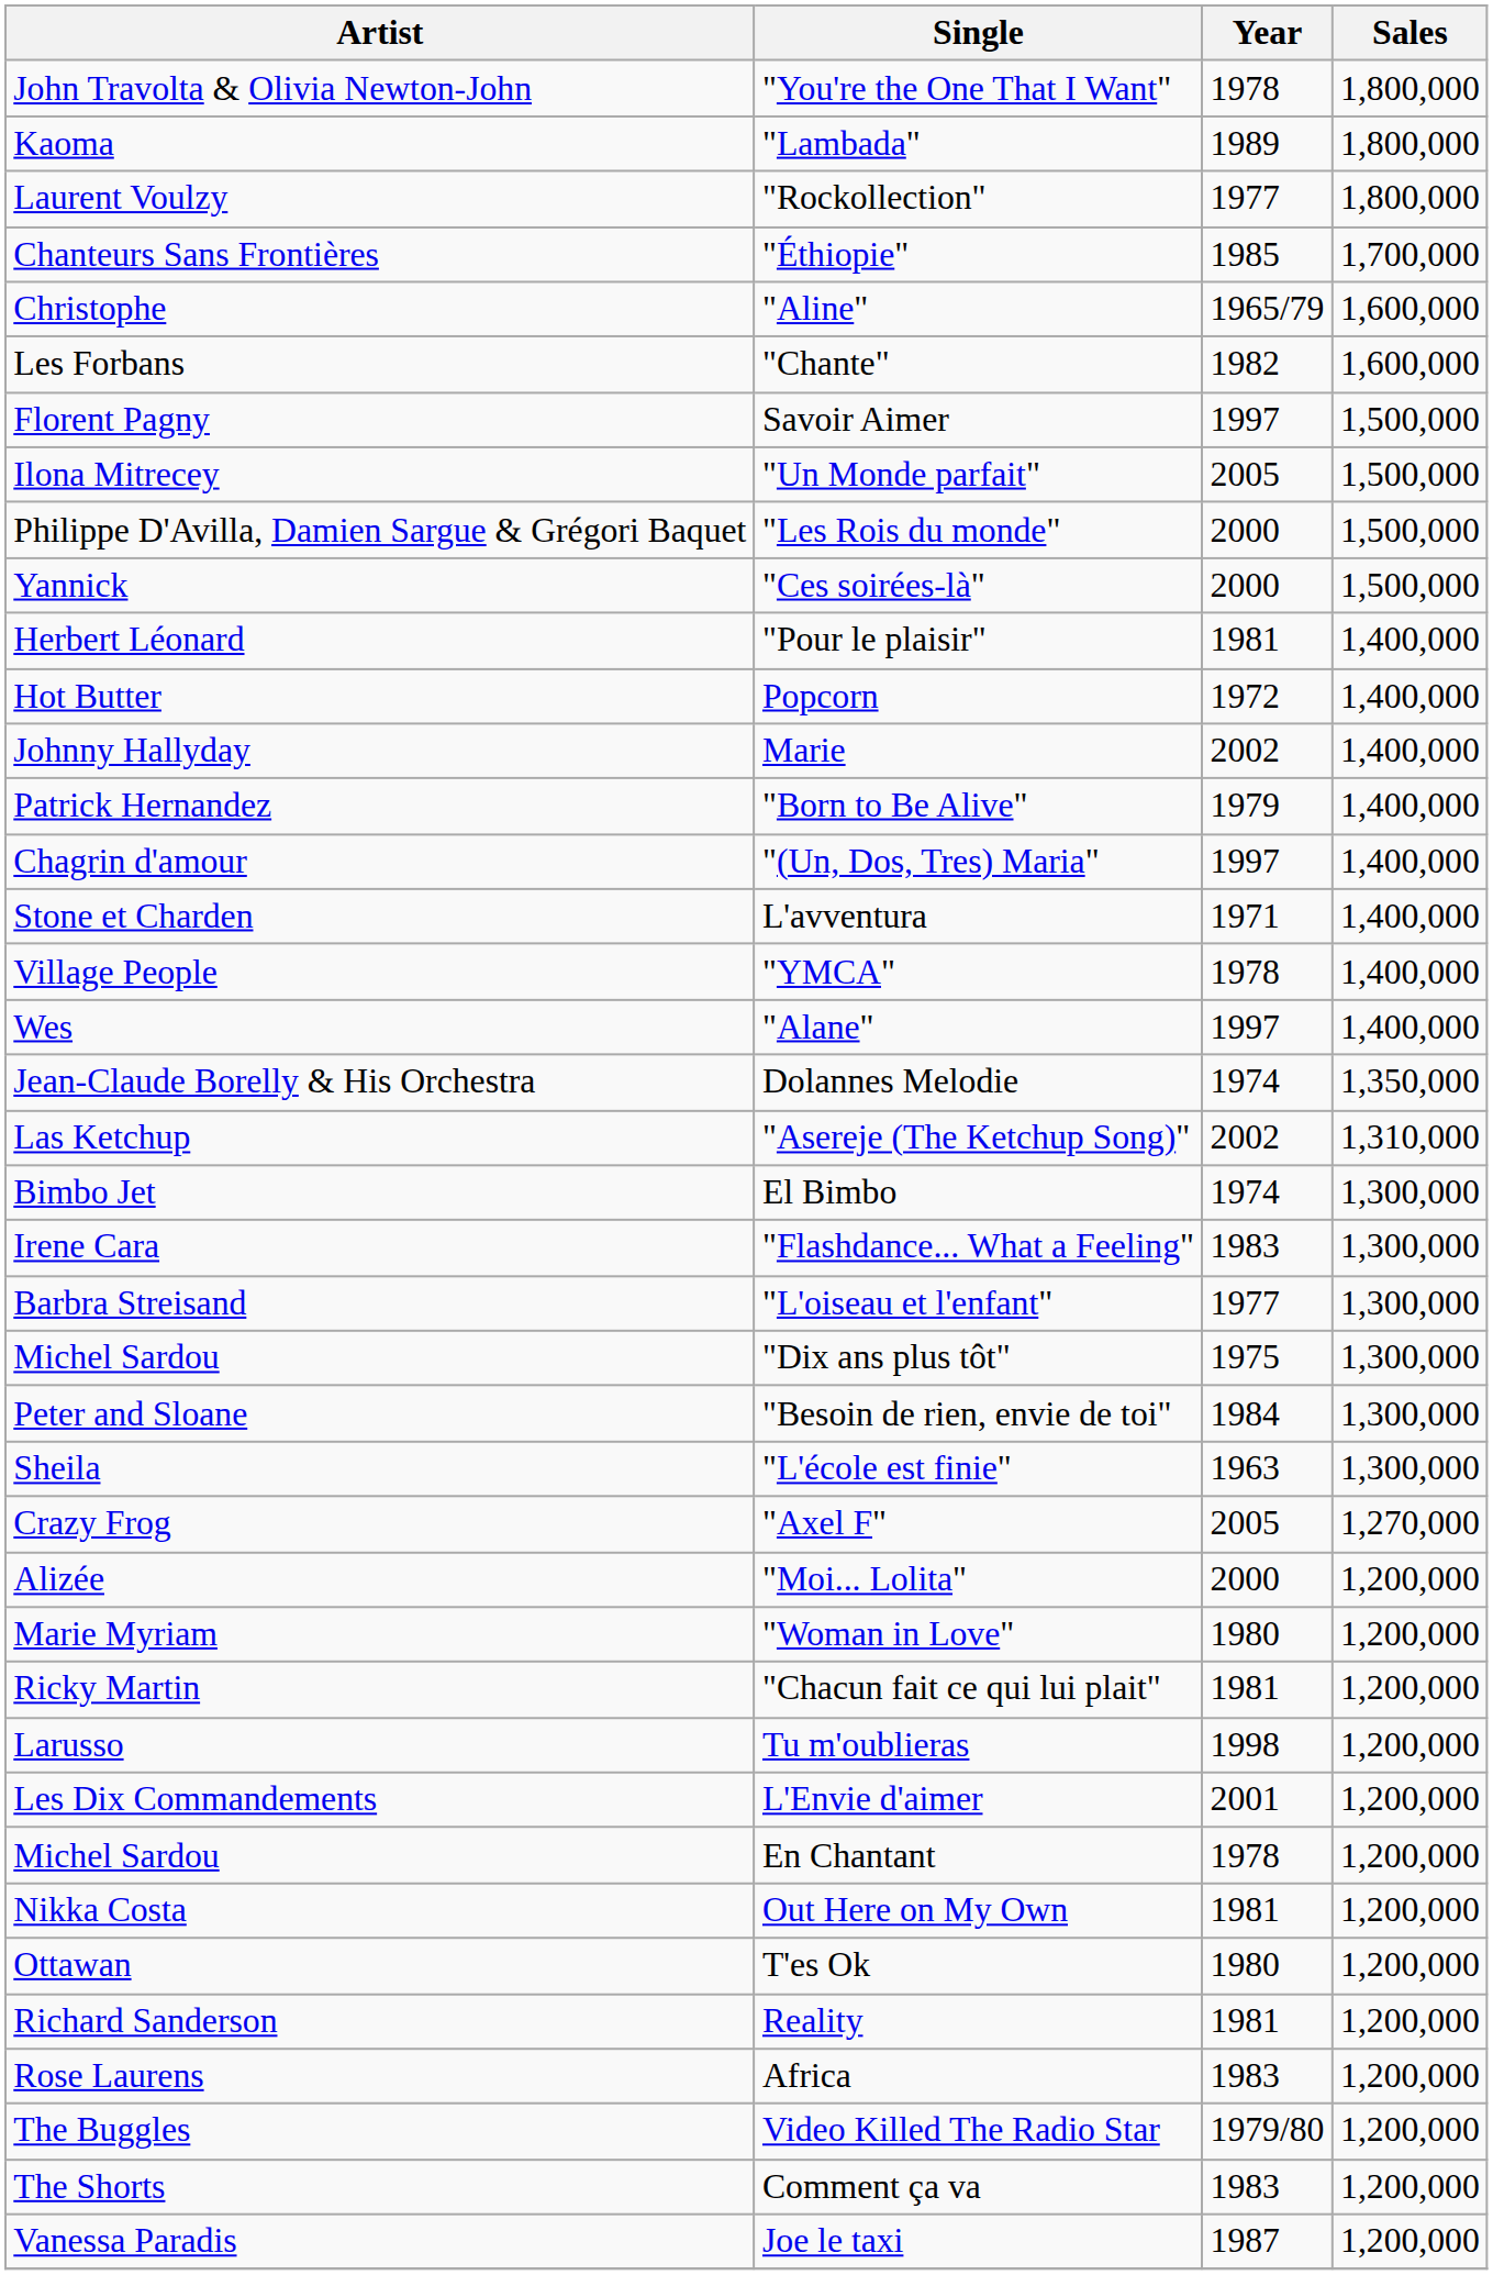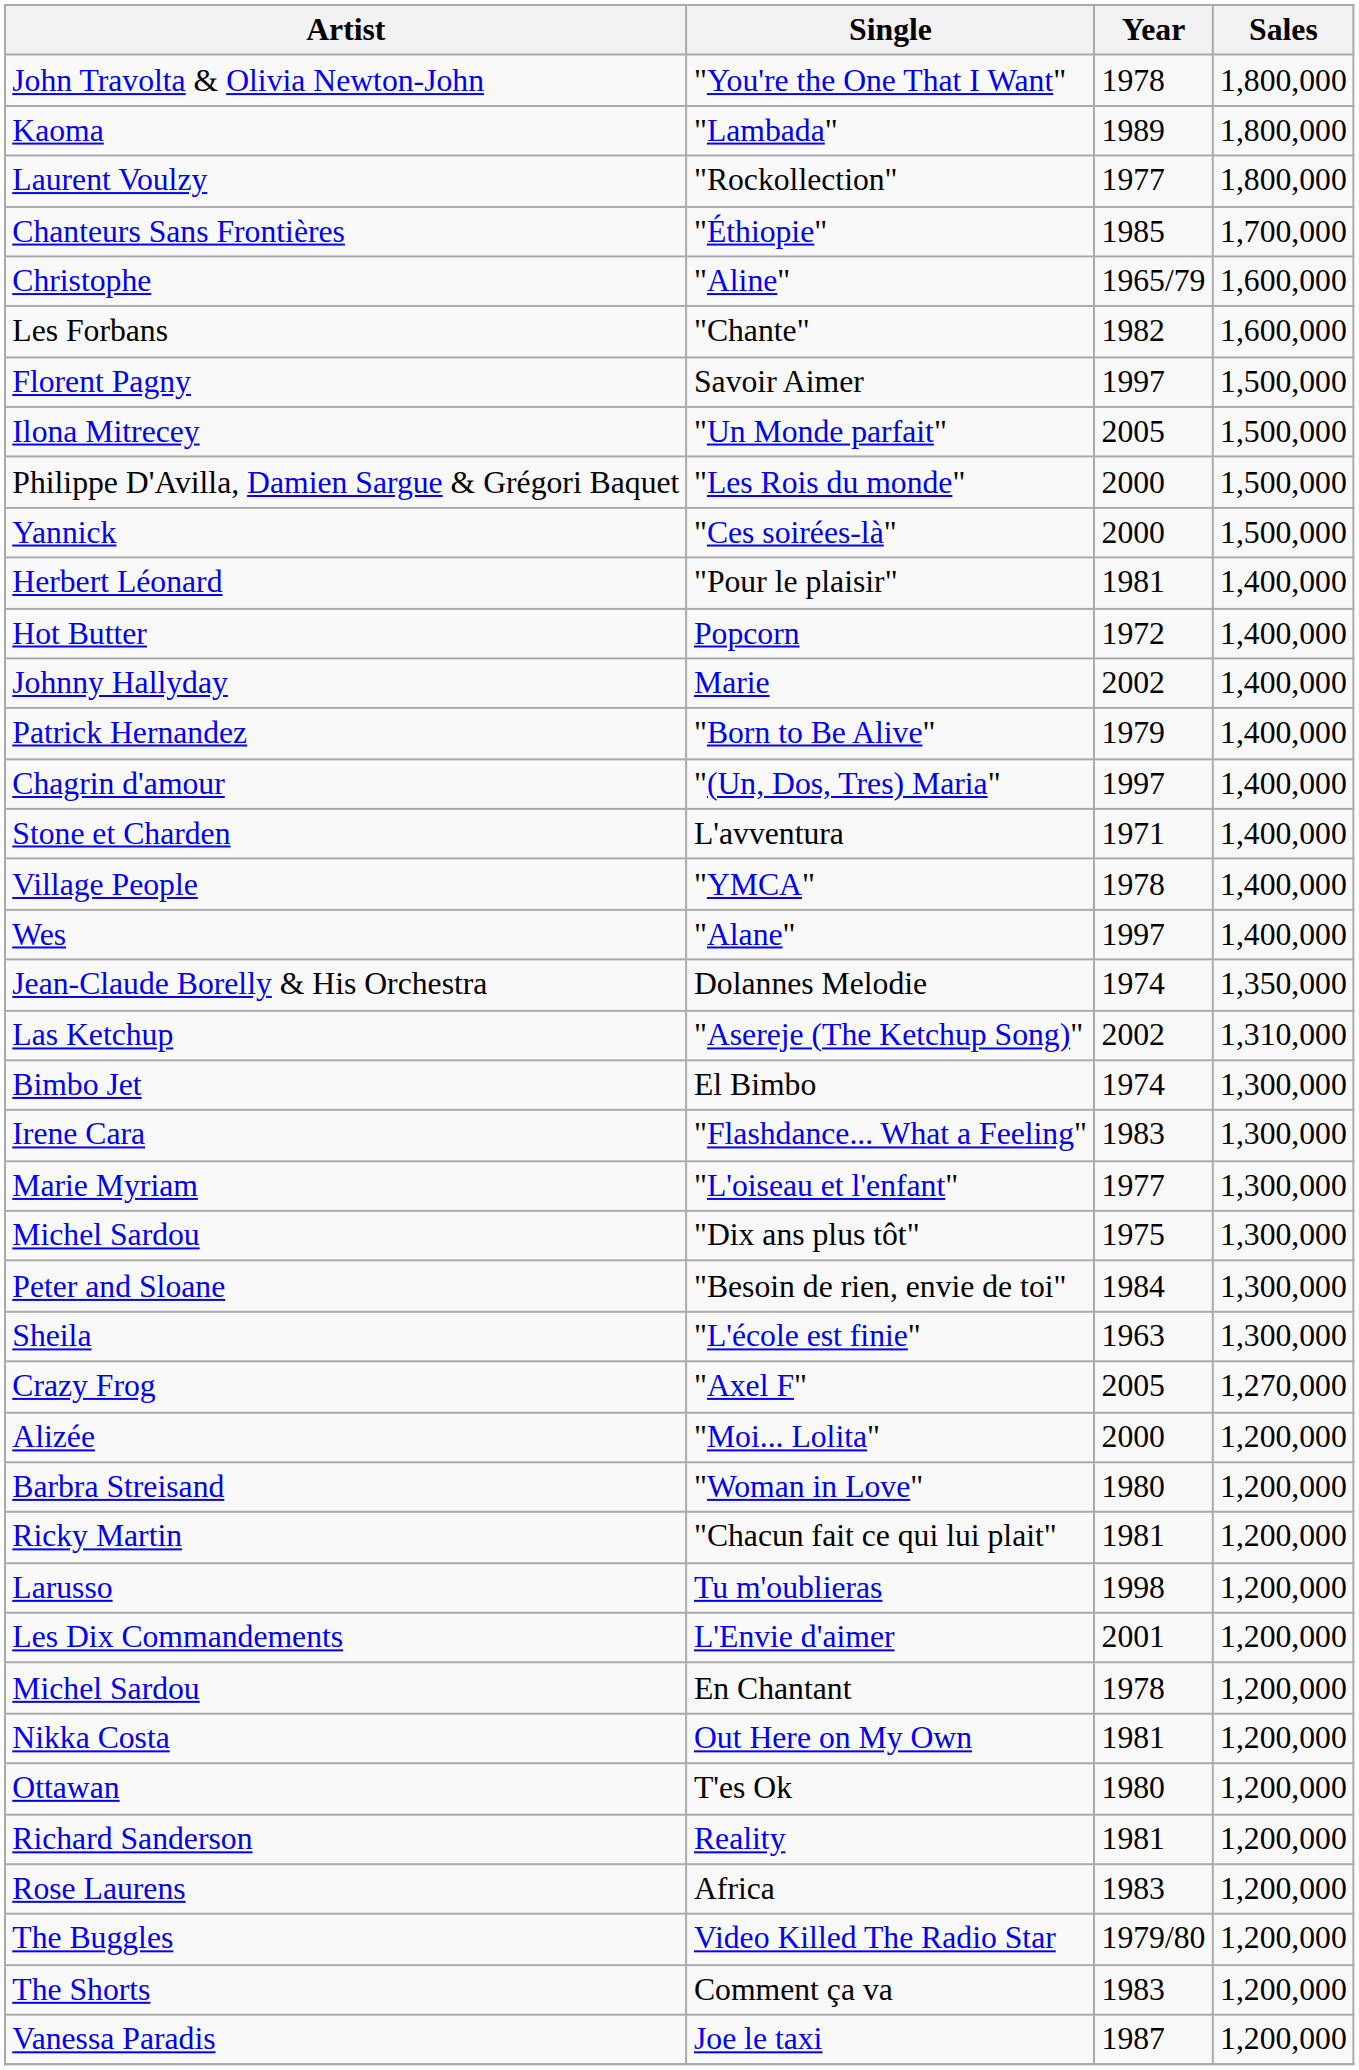"L'oiseau et l'enfant" | Artist: Barbra Streisand -> Marie Myriam
"Woman in Love" | Artist: Marie Myriam -> Barbra Streisand
